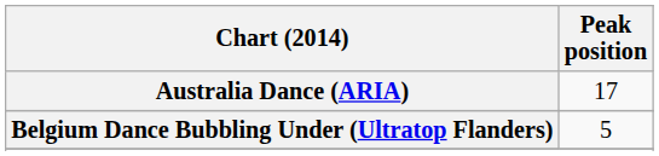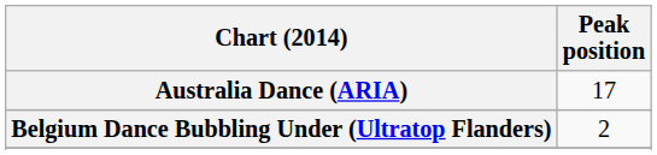Belgium Dance Bubbling Under (Ultratop Flanders) | Peak position: 5 -> 2
